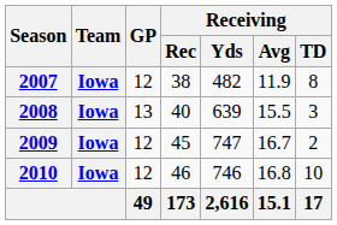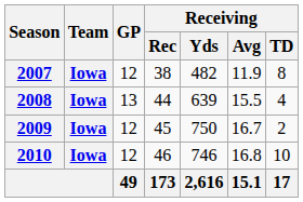2008 | Receiving / Rec: 40 -> 44
2008 | Receiving / TD: 3 -> 4
2009 | Receiving / Yds: 747 -> 750
